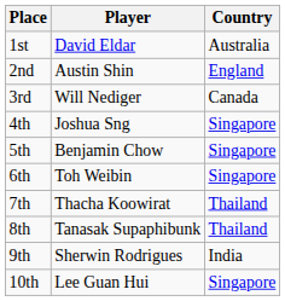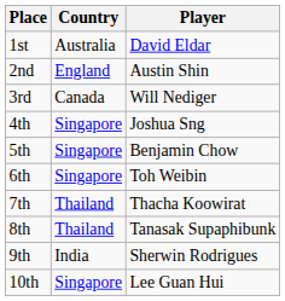columns swapped: Player <-> Country
